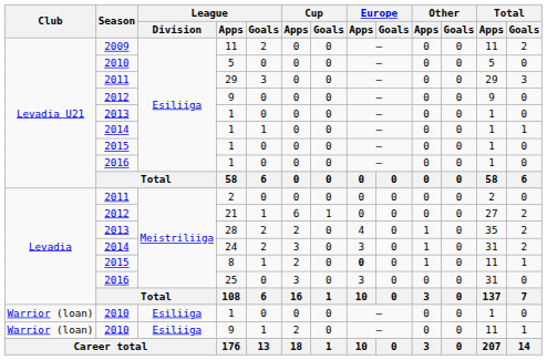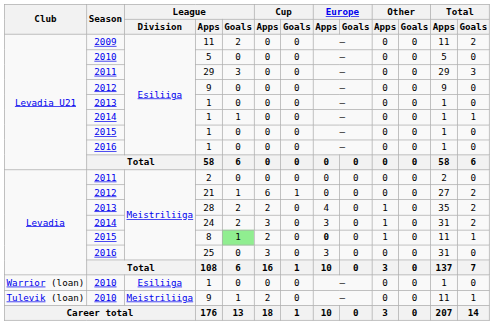8 | League / Goals: no background -> lightgreen background
2010 / 9 | Club: Warrior (loan) -> Tulevik (loan)
2010 / 9 | League / Division: Esiliiga -> Meistriliiga
